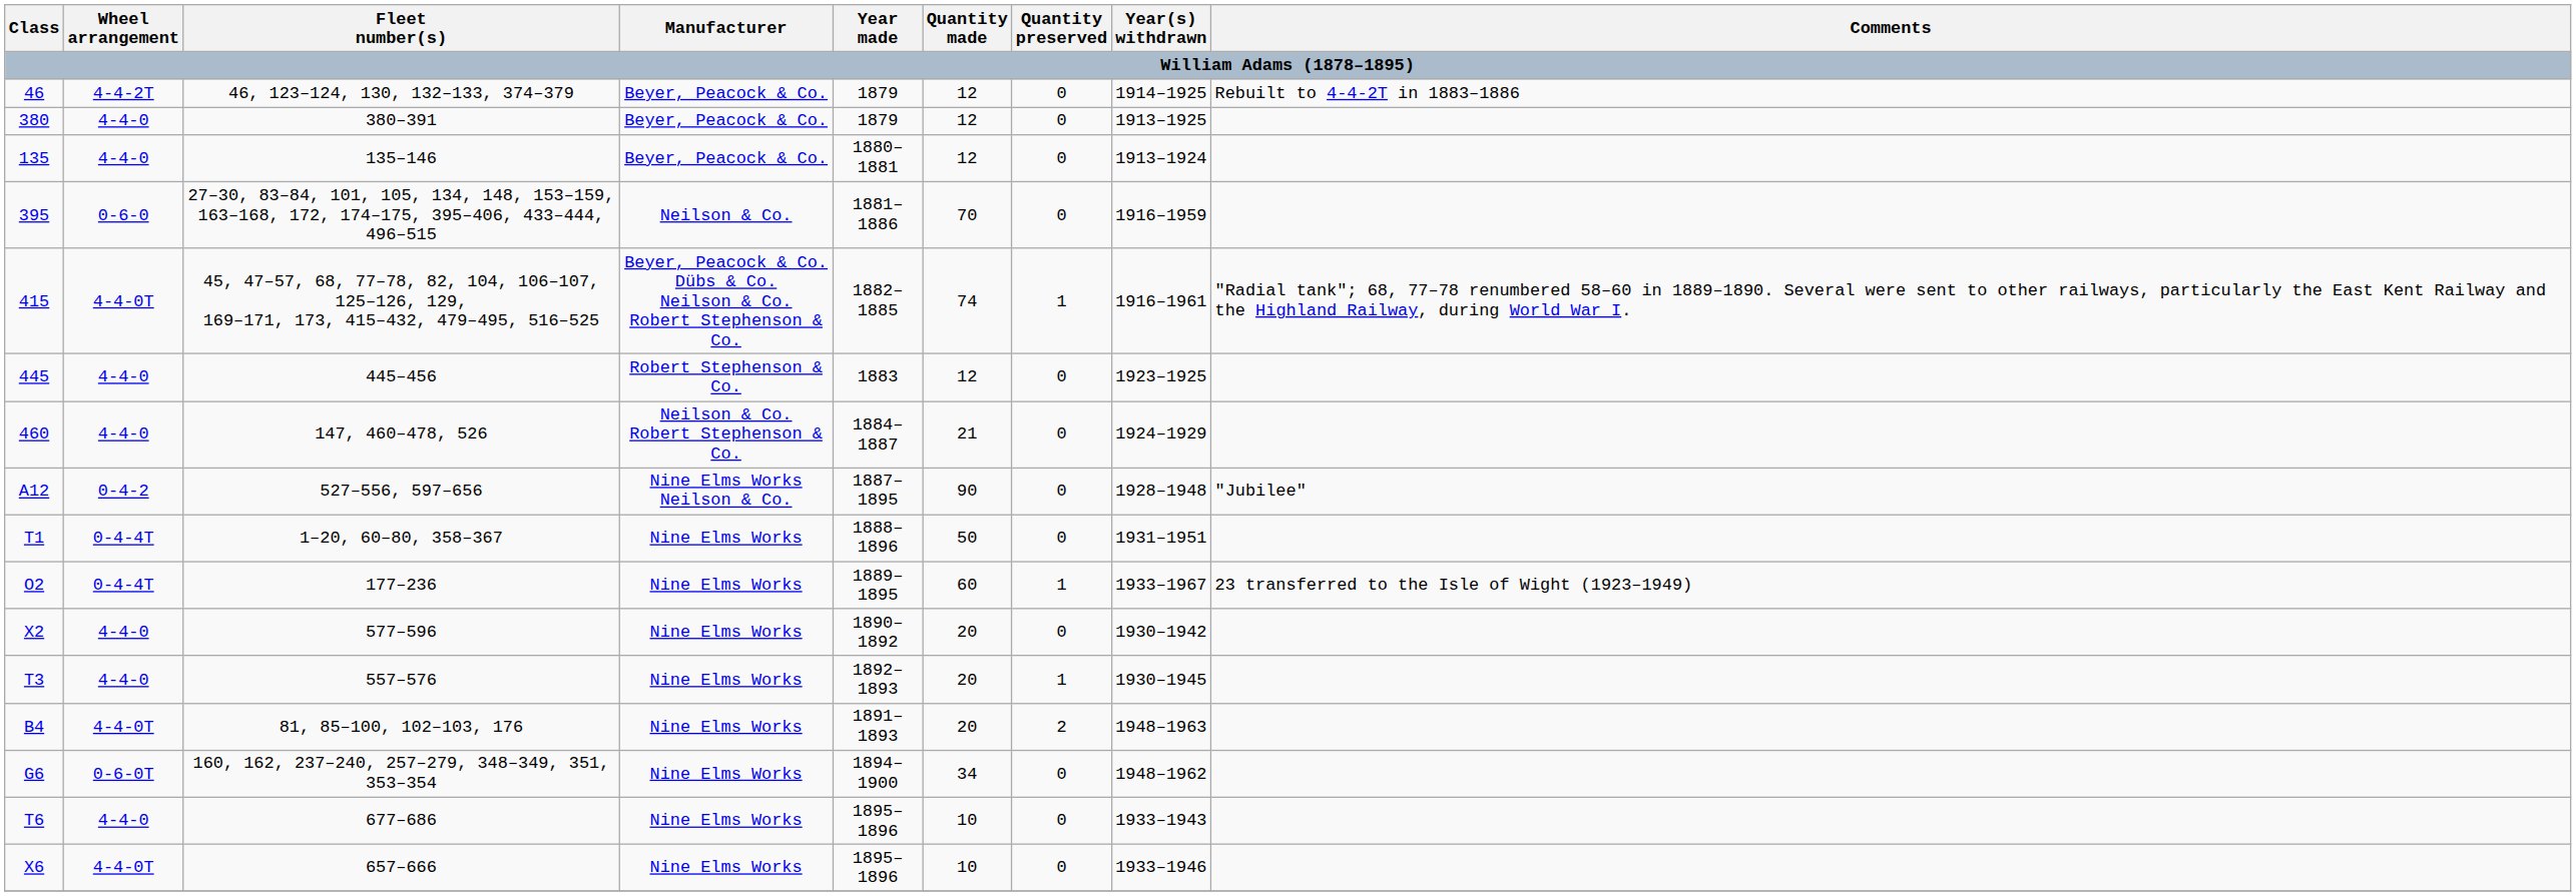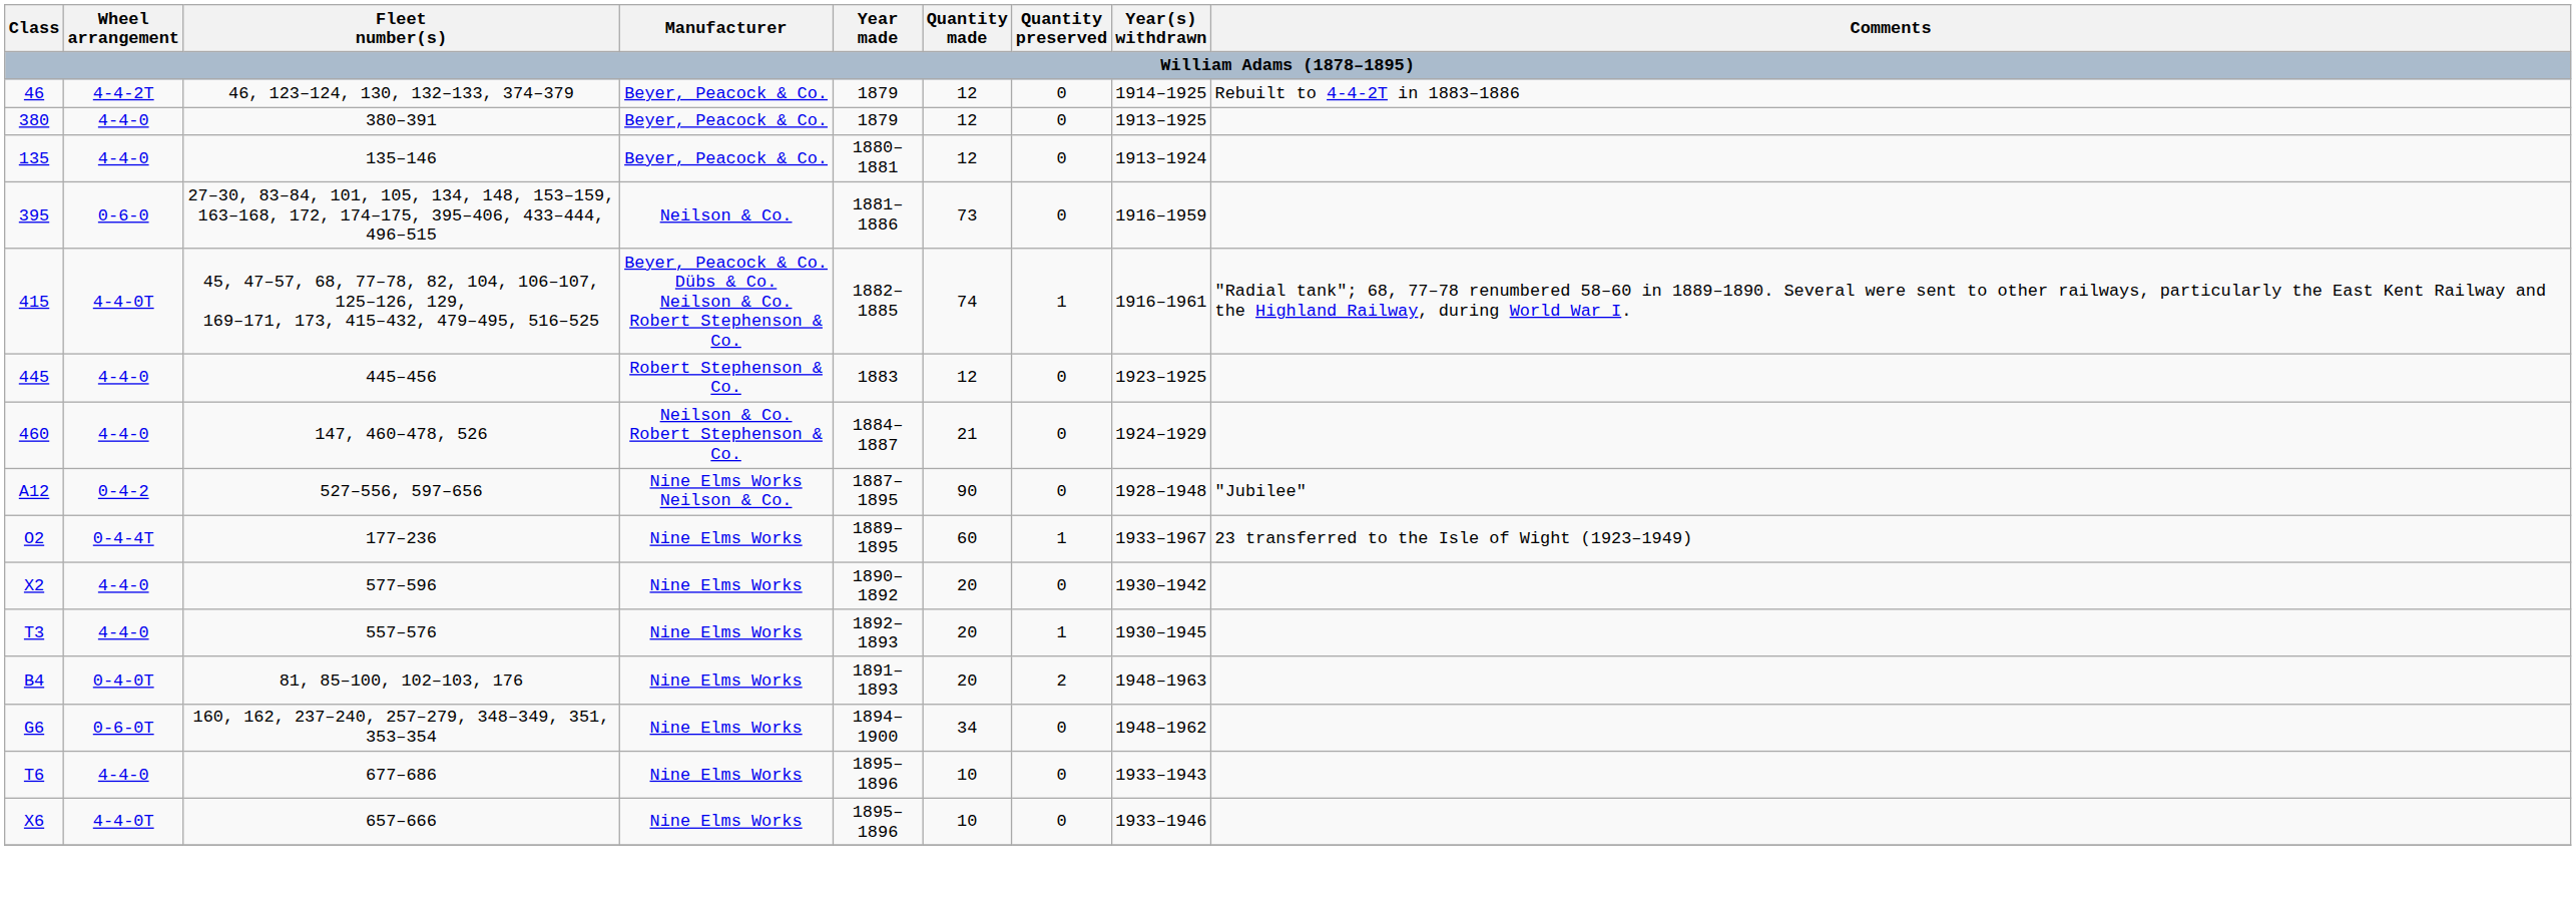395 | Quantity made: 70 -> 73
- row: T1 | 0-4-4T | 1–20, 60–80, 358–367 | Nine Elms Works | 1888–1896 | 50 | 0 | 1931–1951
B4 | Wheel arrangement: 4-4-0T -> 0-4-0T
